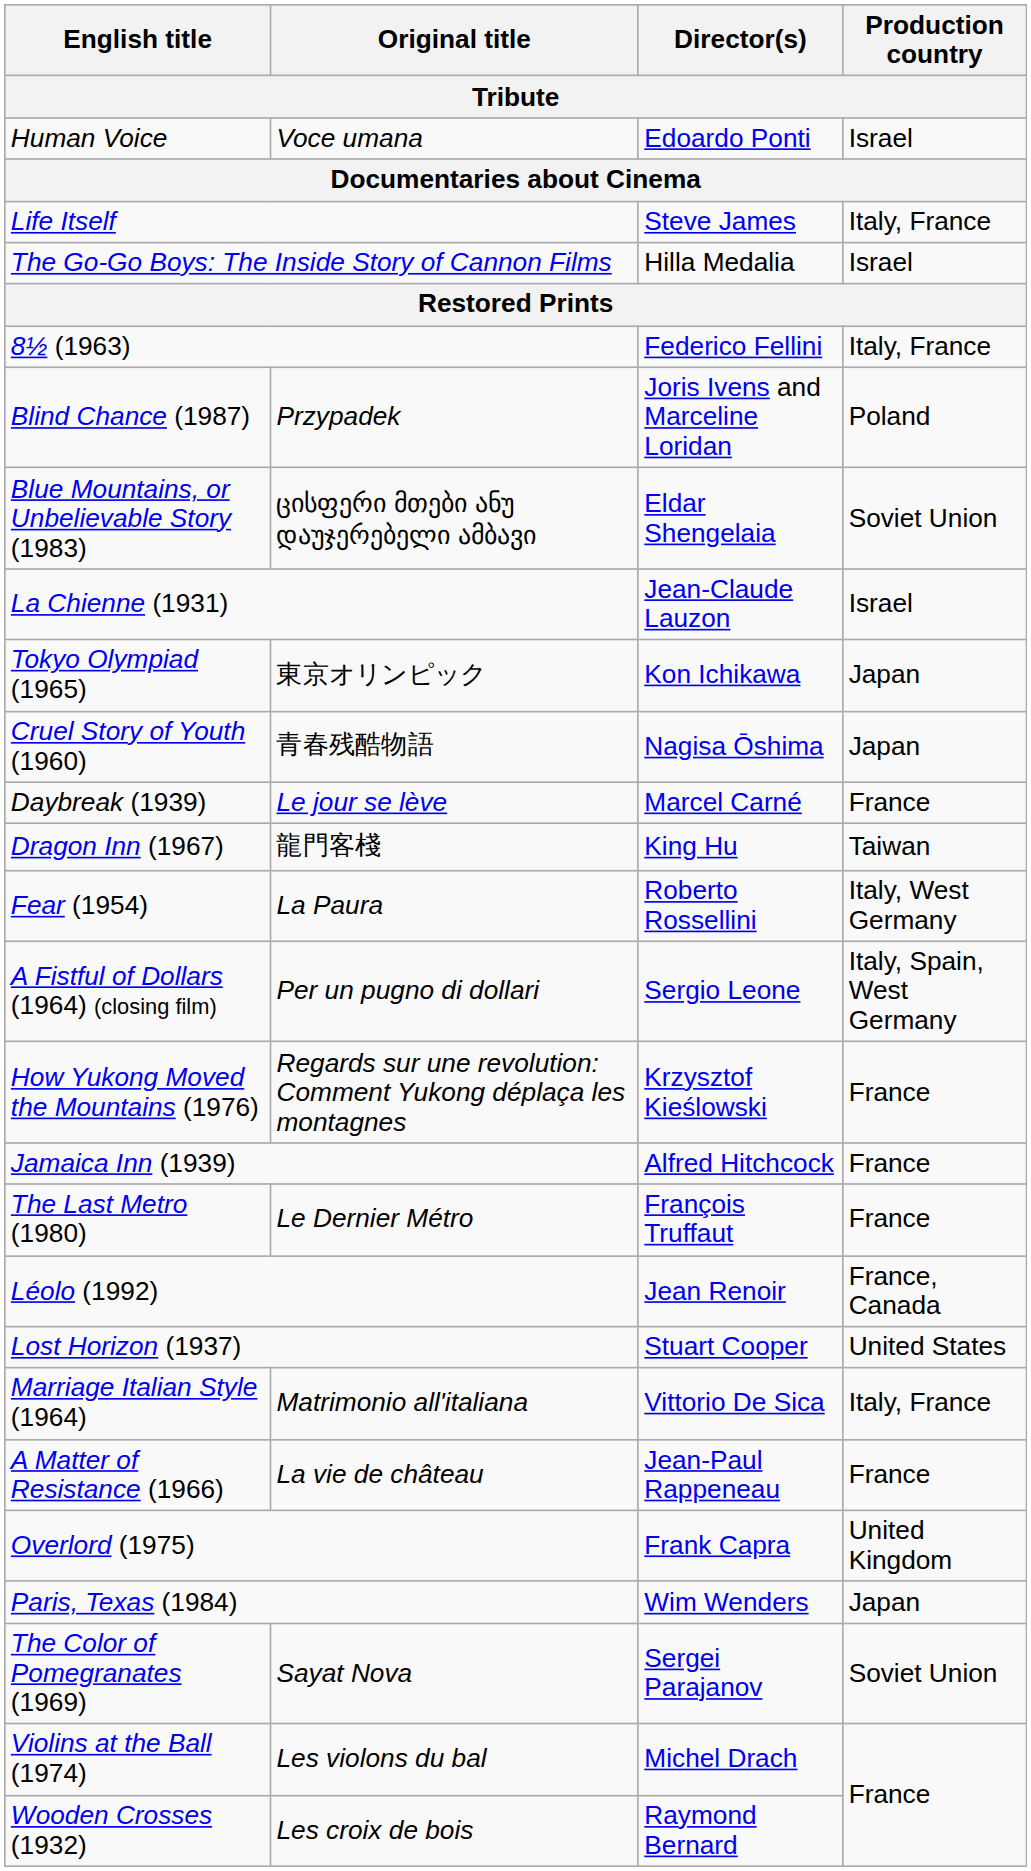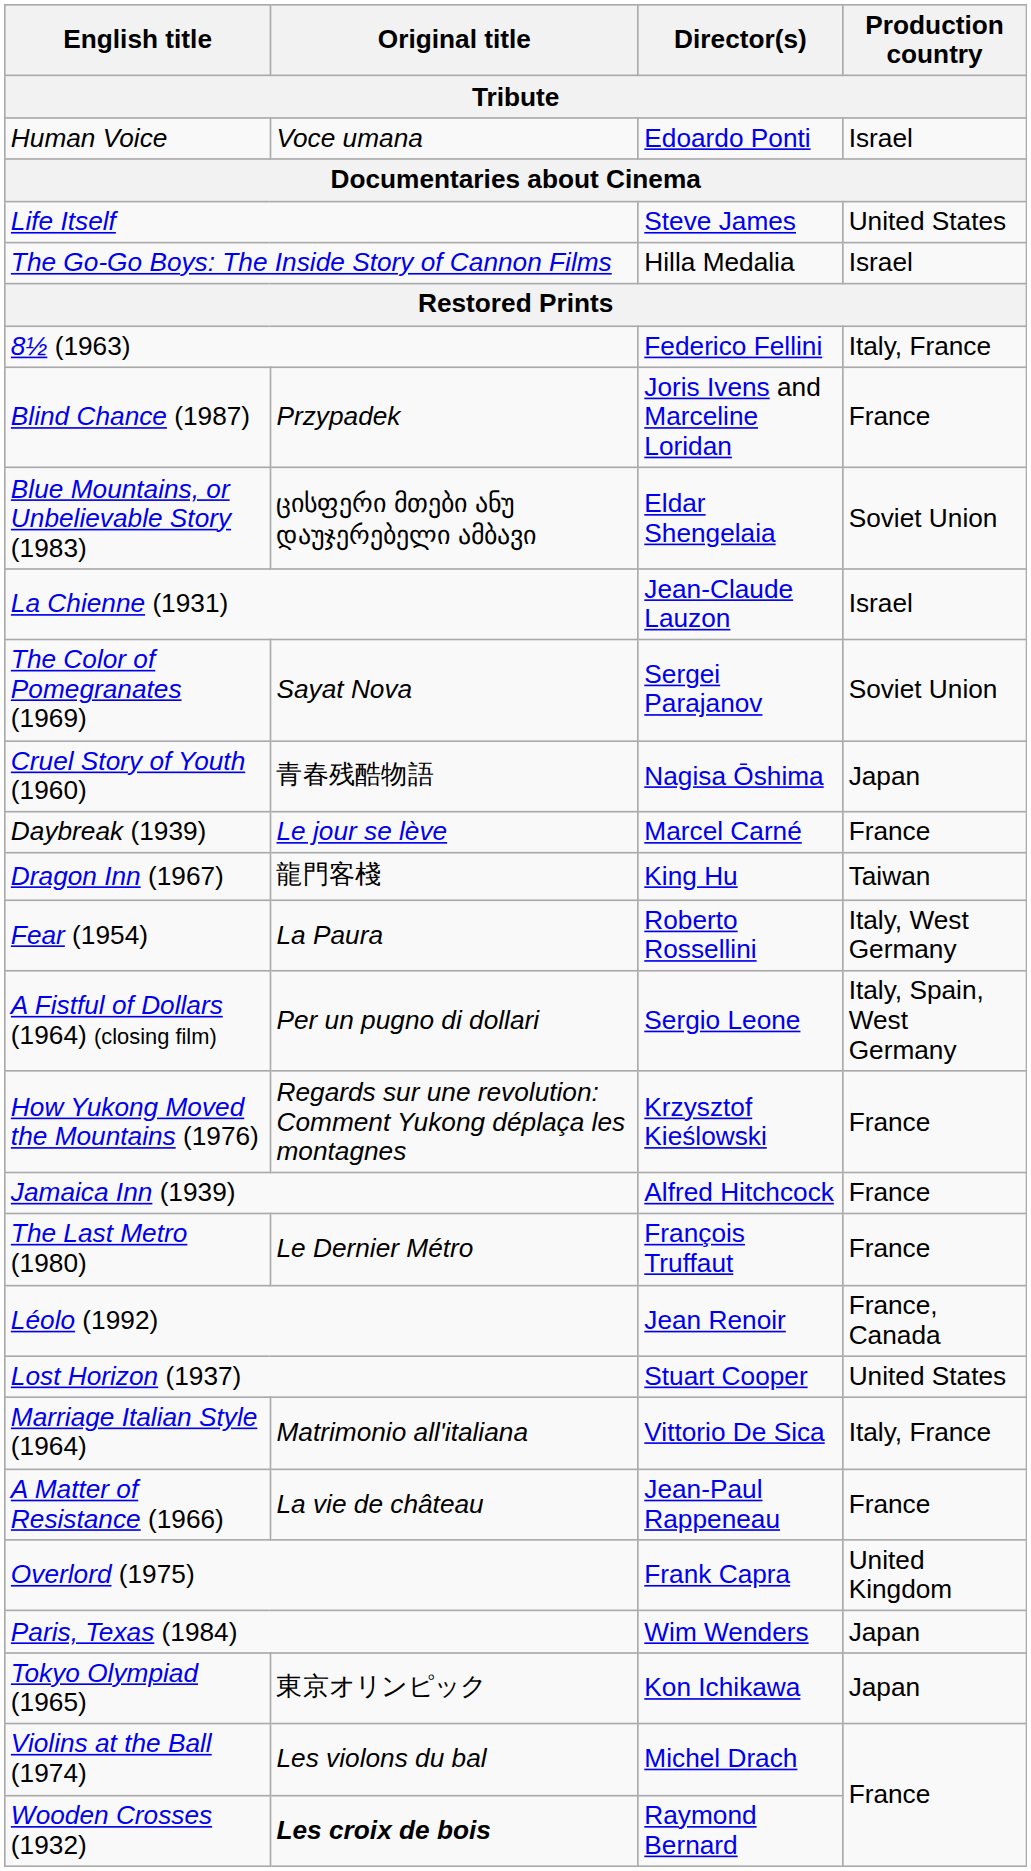Life Itself | Production country: Italy, France -> United States
Blind Chance (1987) | Production country: Poland -> France
rows swapped: The Color of Pomegranates (1969) <-> Tokyo Olympiad (1965)
Wooden Crosses (1932) | Original title: normal -> bold
